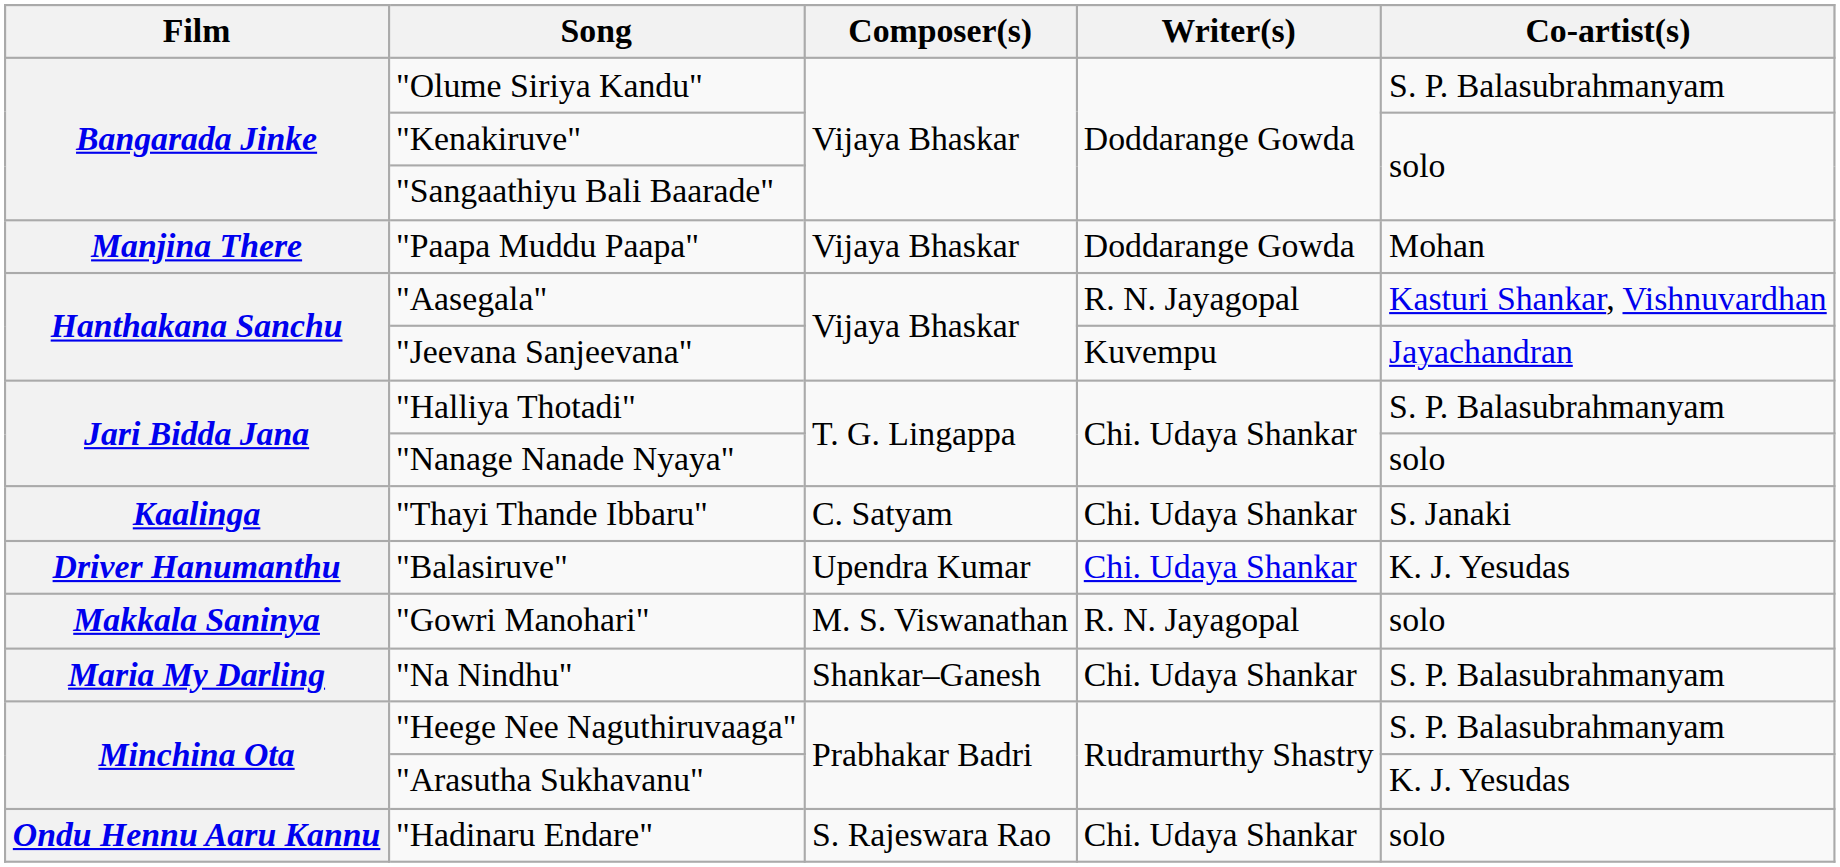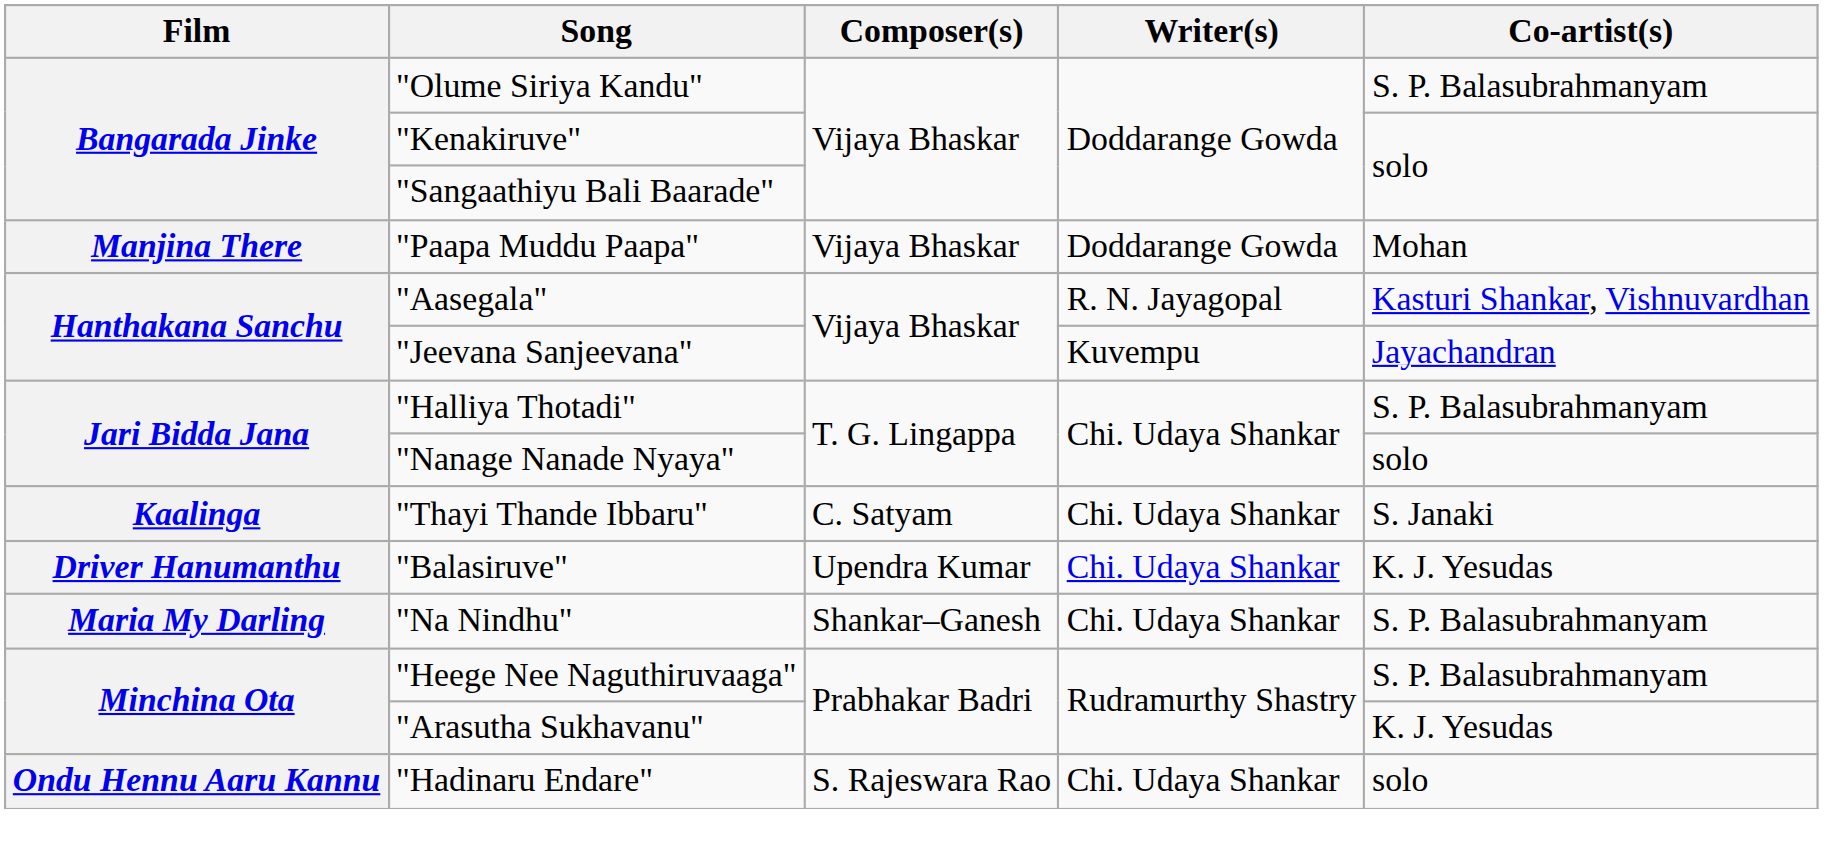- row: Makkala Saninya | "Gowri Manohari" | M. S. Viswanathan | R. N. Jayagopal | solo
